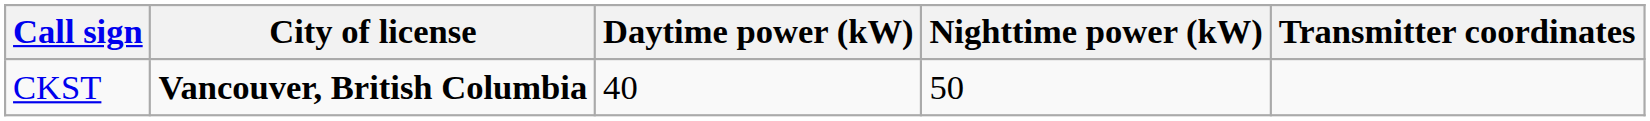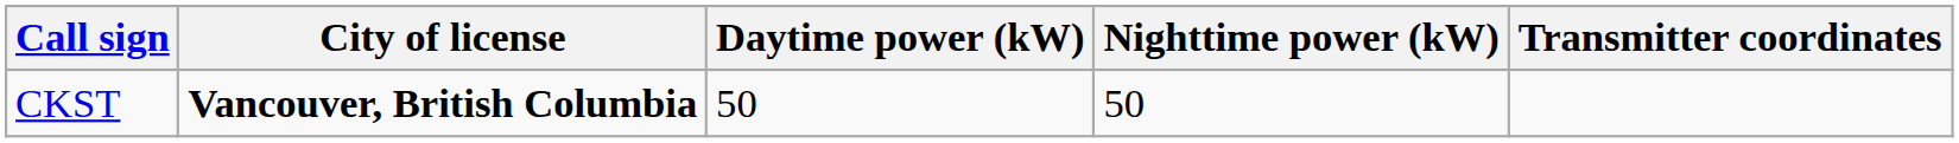CKST | Daytime power (kW): 40 -> 50
